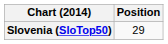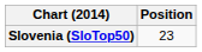Slovenia (SloTop50) | Position: 29 -> 23
